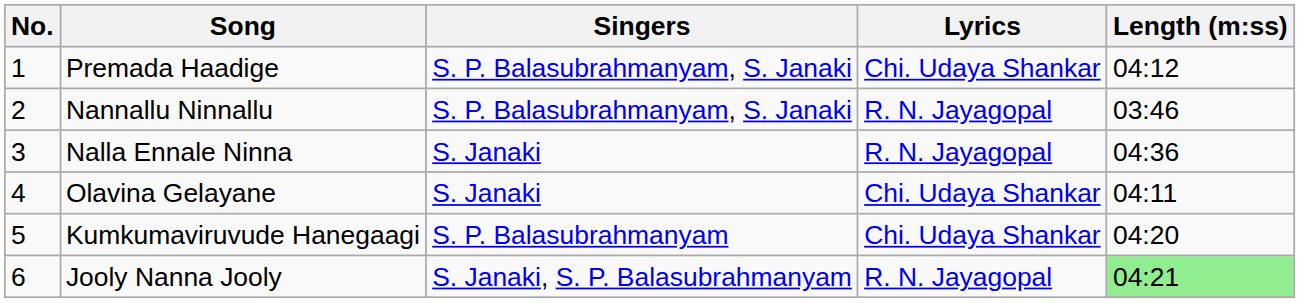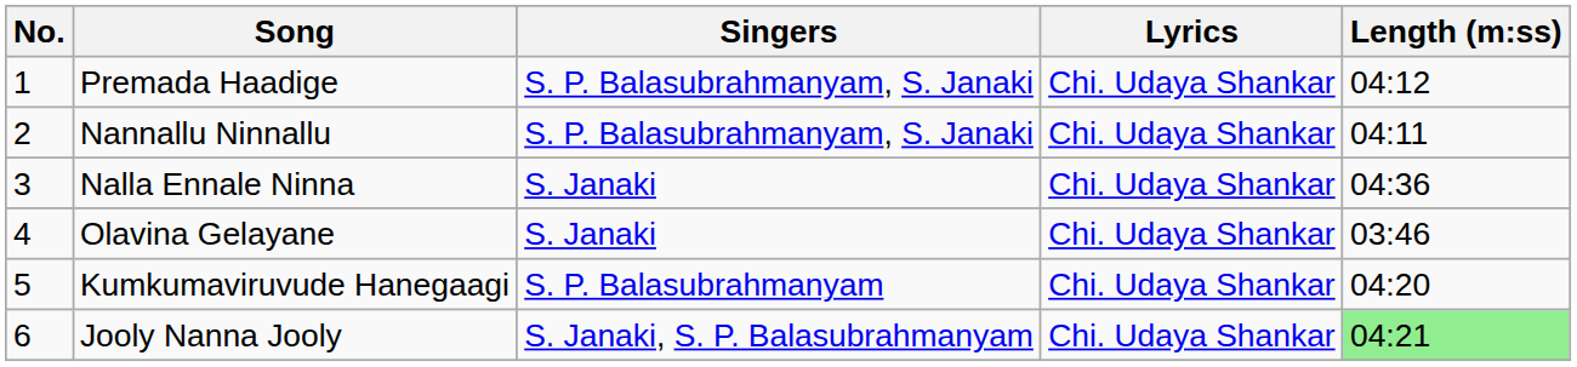Nannallu Ninnallu | Lyrics: R. N. Jayagopal -> Chi. Udaya Shankar
Nannallu Ninnallu | Length (m:ss): 03:46 -> 04:11
Nalla Ennale Ninna | Lyrics: R. N. Jayagopal -> Chi. Udaya Shankar
Olavina Gelayane | Length (m:ss): 04:11 -> 03:46
Jooly Nanna Jooly | Lyrics: R. N. Jayagopal -> Chi. Udaya Shankar
